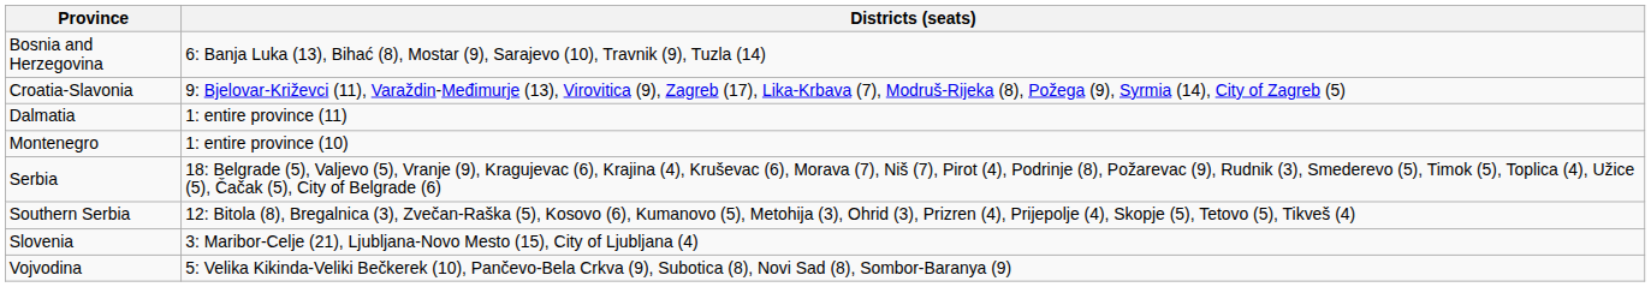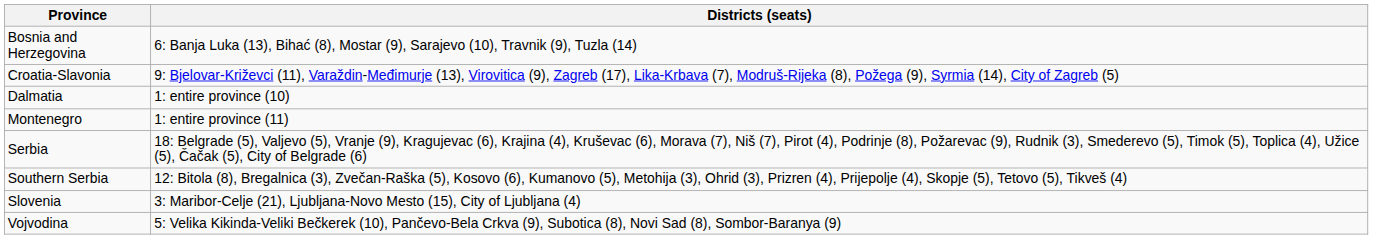Dalmatia | Districts (seats): 1: entire province (11) -> 1: entire province (10)
Montenegro | Districts (seats): 1: entire province (10) -> 1: entire province (11)
